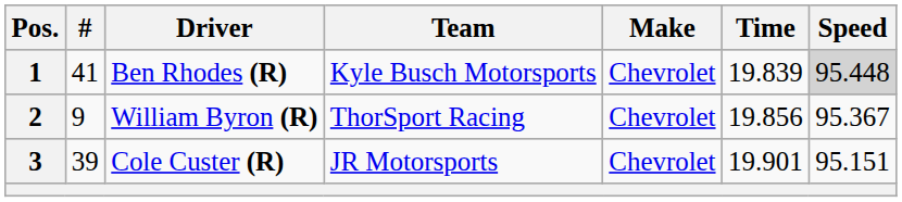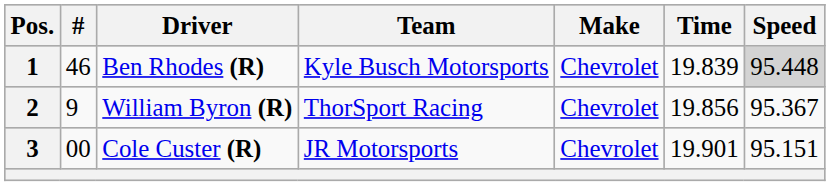1 | #: 41 -> 46
3 | #: 39 -> 00
